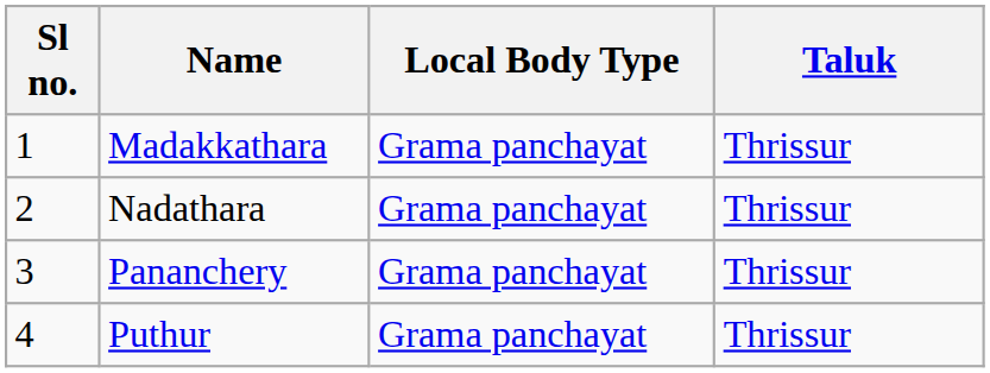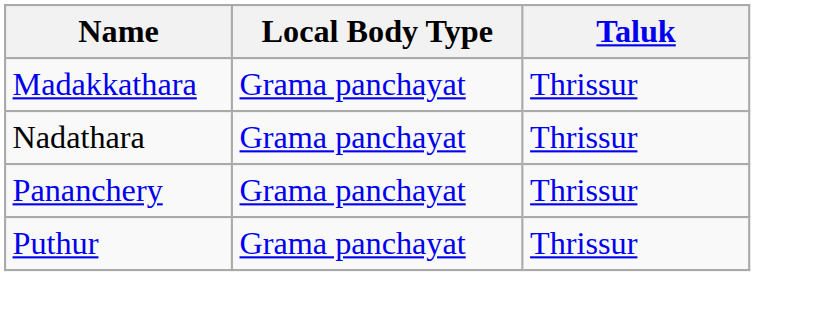- column: Sl no. | 1 | 2 | 3 | 4
